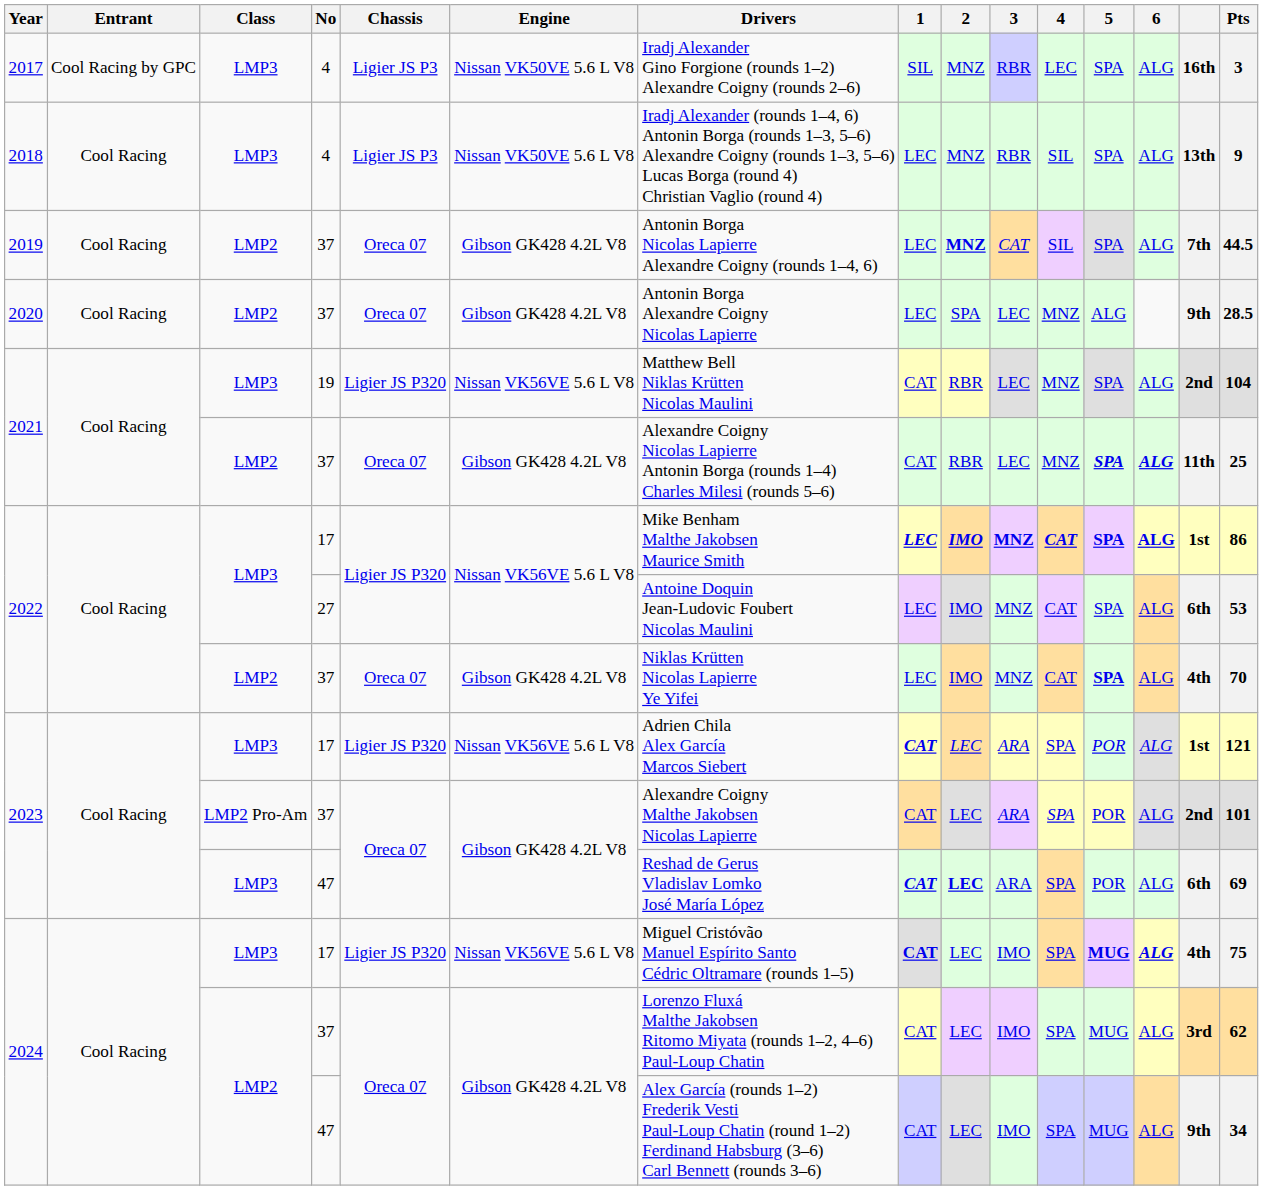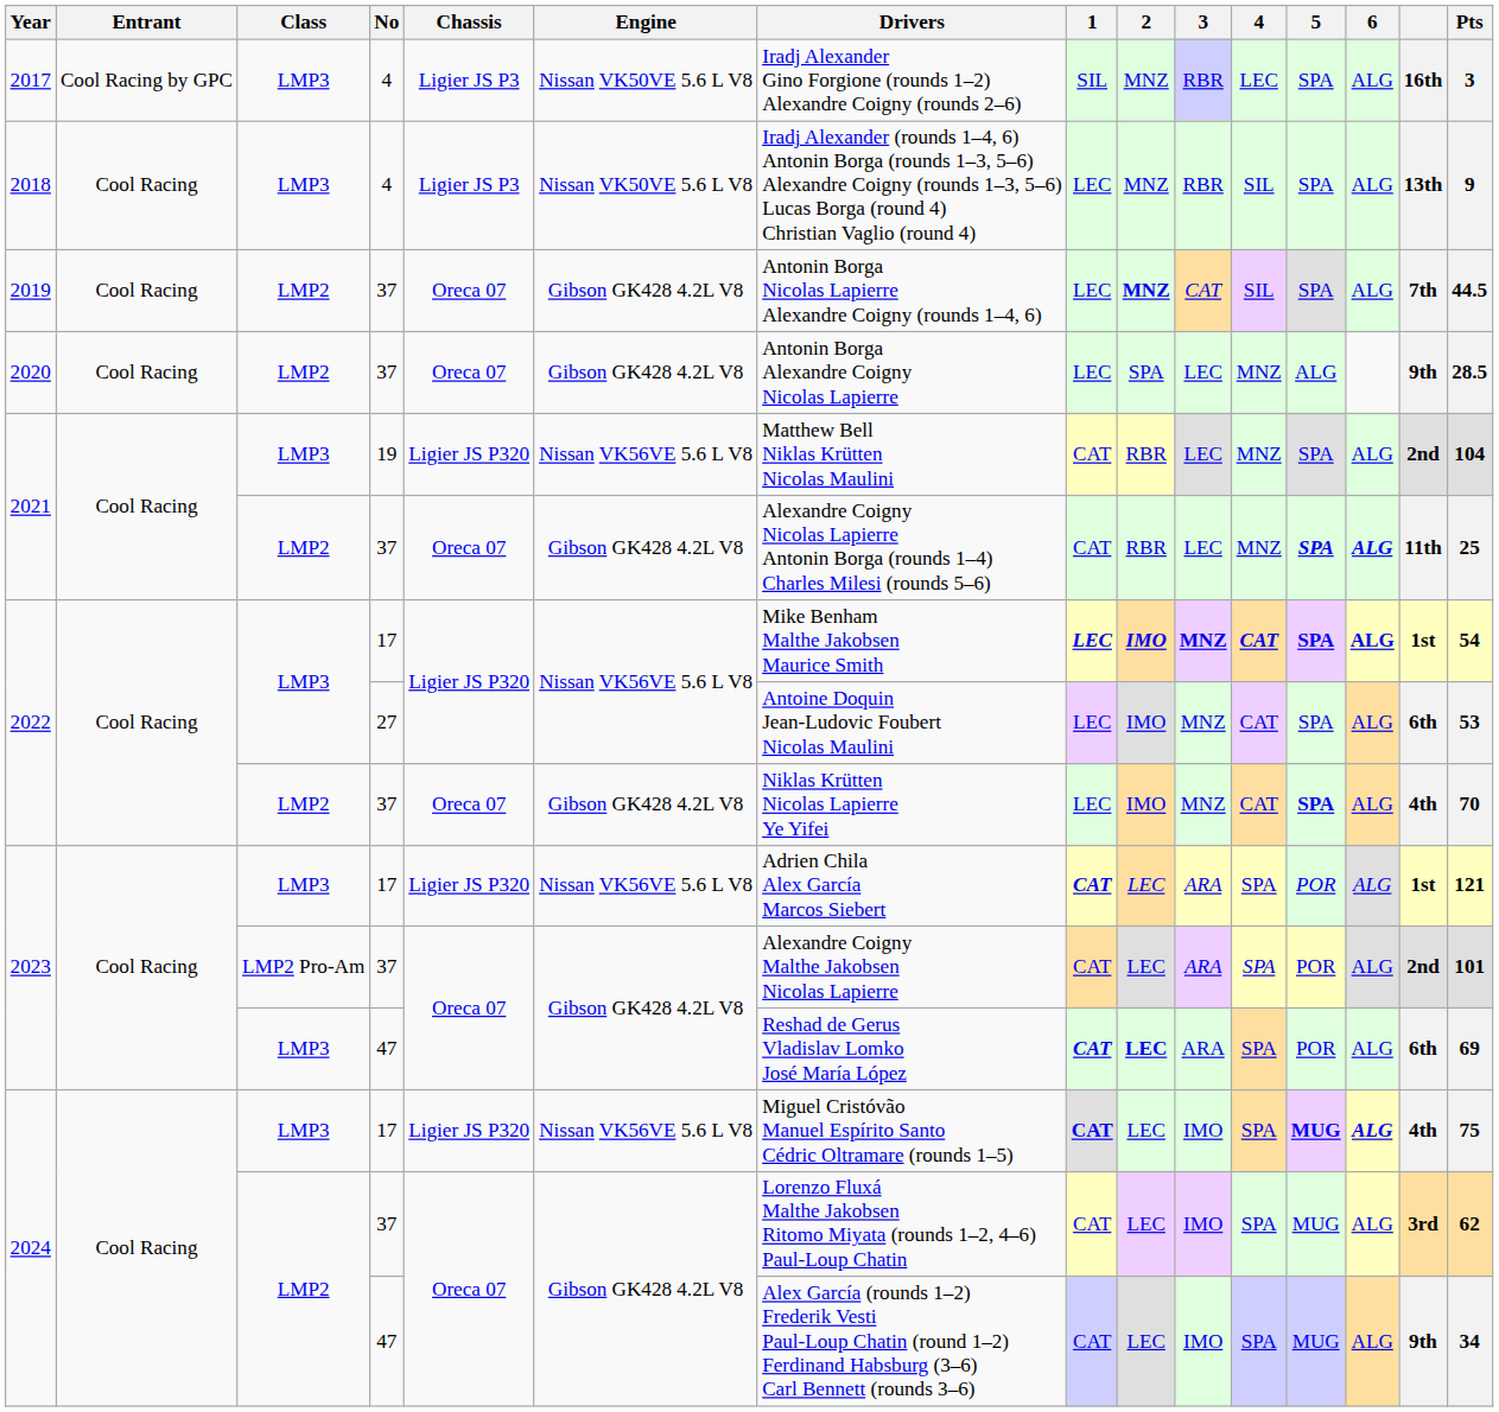2022 / 17 | Pts: 86 -> 54
